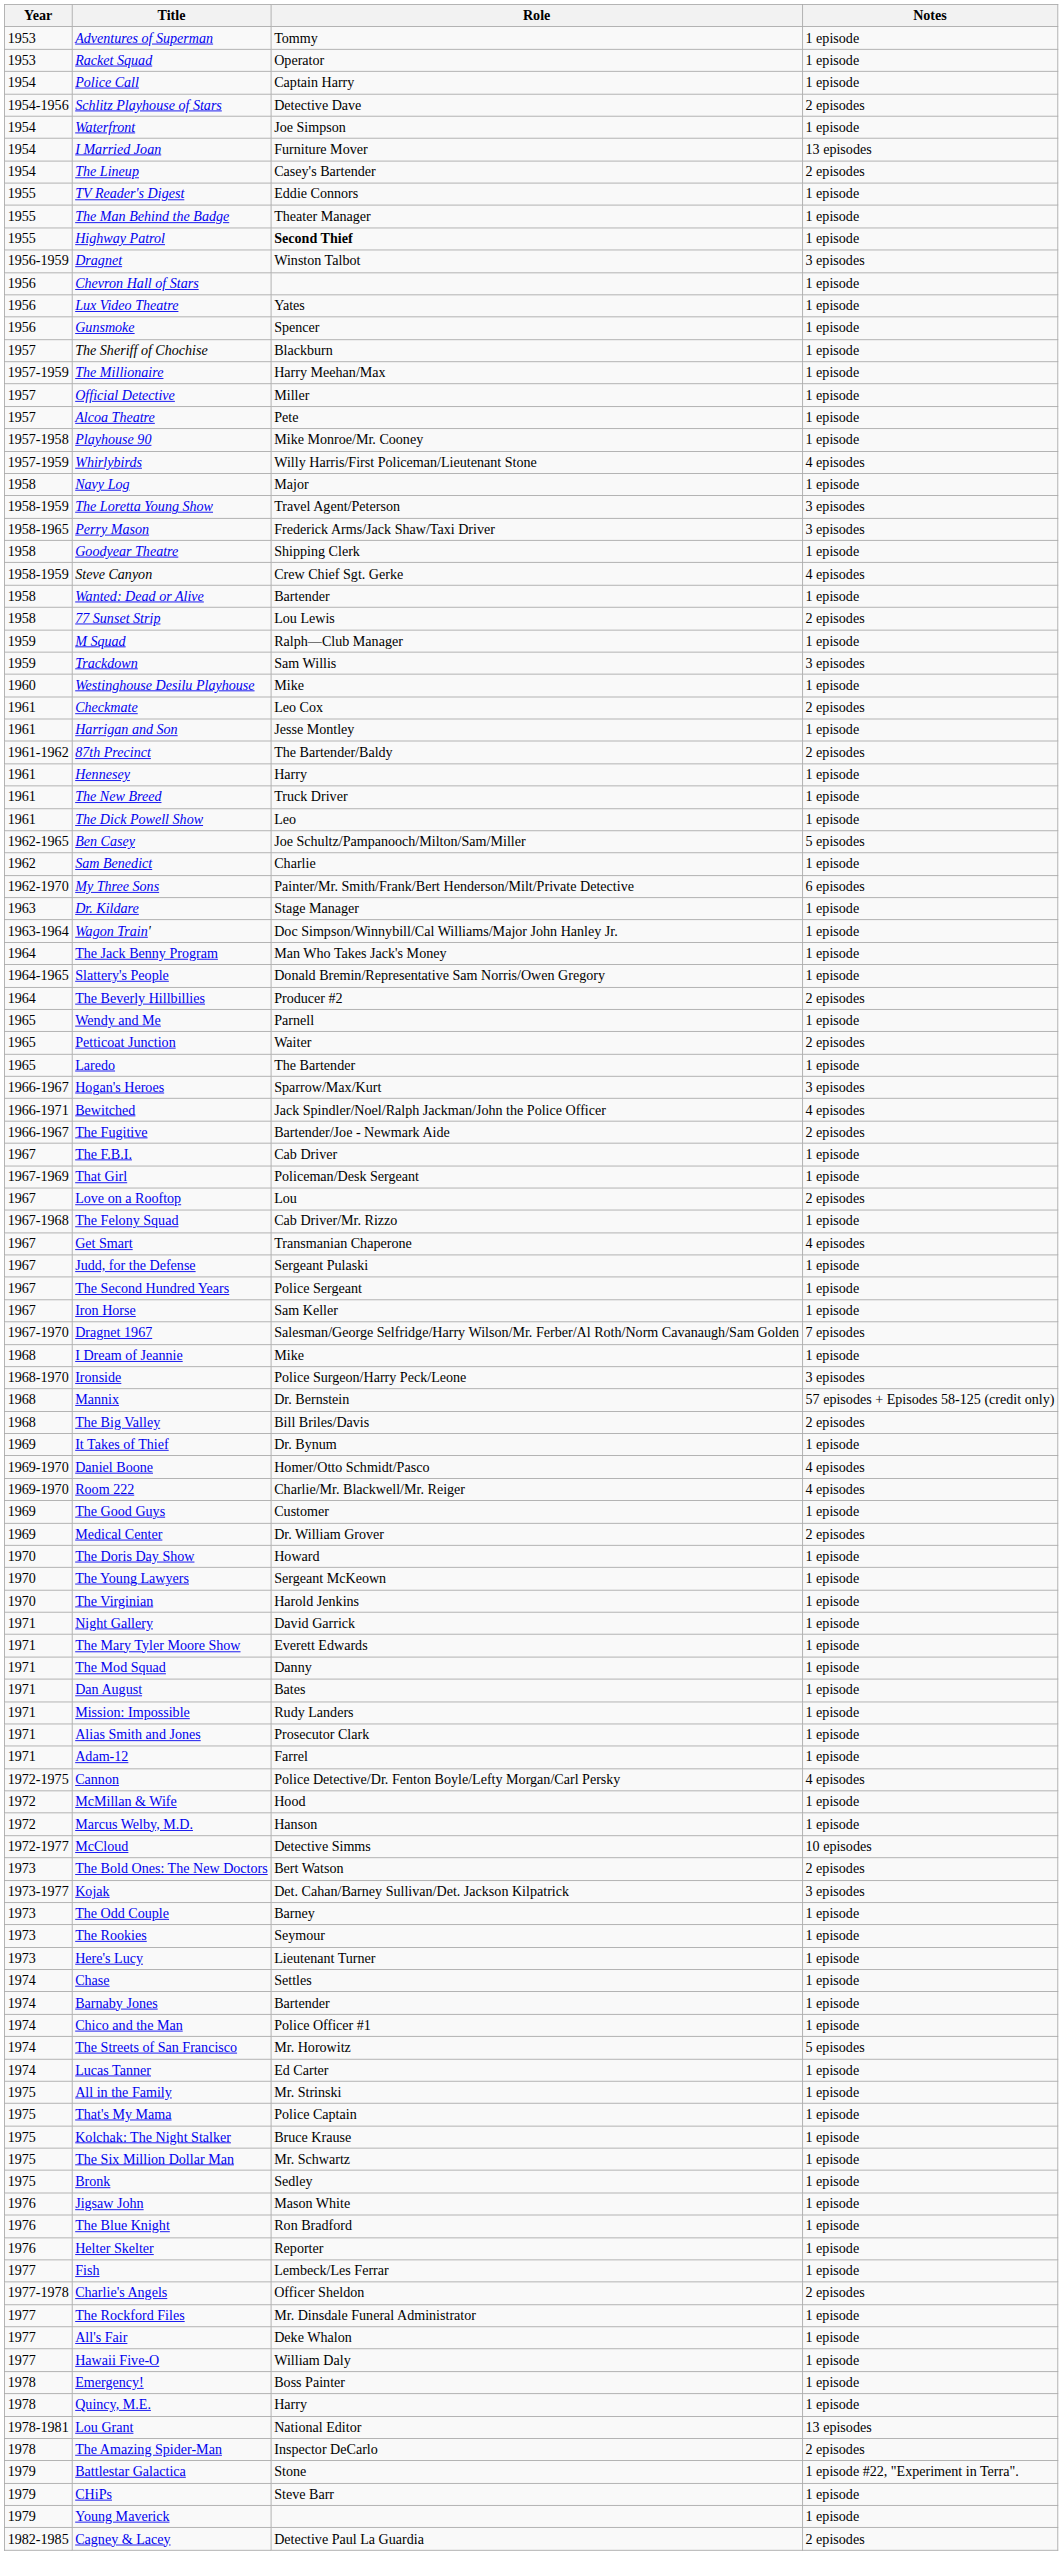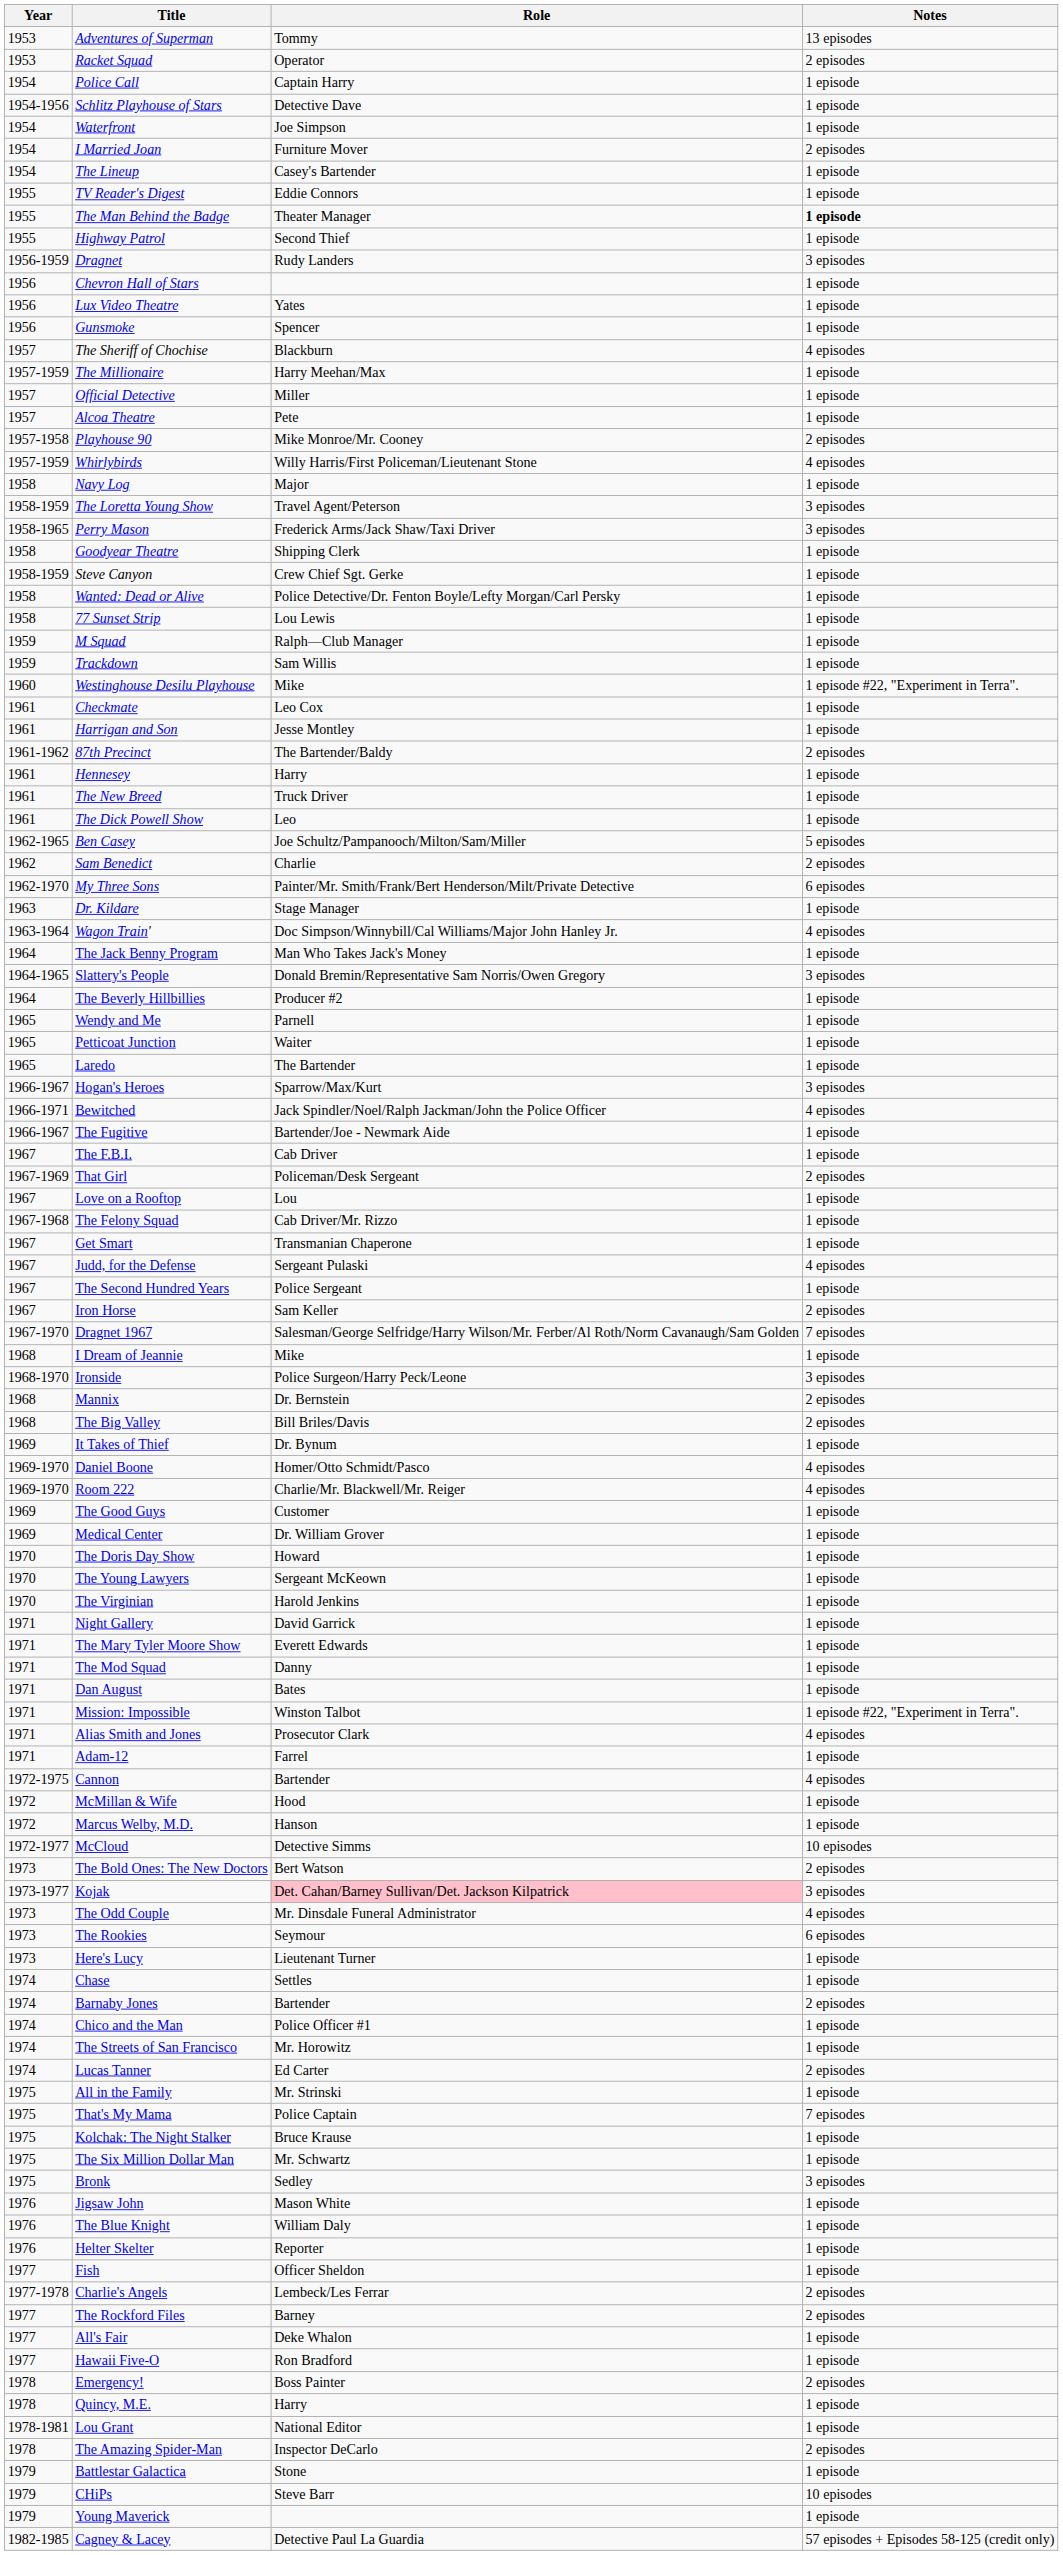Adventures of Superman | Notes: 1 episode -> 13 episodes
Racket Squad | Notes: 1 episode -> 2 episodes
Schlitz Playhouse of Stars | Notes: 2 episodes -> 1 episode
I Married Joan | Notes: 13 episodes -> 2 episodes
The Lineup | Notes: 2 episodes -> 1 episode
The Man Behind the Badge | Notes: normal -> bold
Highway Patrol | Role: bold -> normal
Dragnet | Role: Winston Talbot -> Rudy Landers
The Sheriff of Chochise | Notes: 1 episode -> 4 episodes
Playhouse 90 | Notes: 1 episode -> 2 episodes
Steve Canyon | Notes: 4 episodes -> 1 episode
Wanted: Dead or Alive | Role: Bartender -> Police Detective/Dr. Fenton Boyle/Lefty Morgan/Carl Persky
77 Sunset Strip | Notes: 2 episodes -> 1 episode
Trackdown | Notes: 3 episodes -> 1 episode
Westinghouse Desilu Playhouse | Notes: 1 episode -> 1 episode #22, "Experiment in Terra".
Checkmate | Notes: 2 episodes -> 1 episode
Sam Benedict | Notes: 1 episode -> 2 episodes
Wagon Train' | Notes: 1 episode -> 4 episodes
Slattery's People | Notes: 1 episode -> 3 episodes
The Beverly Hillbillies | Notes: 2 episodes -> 1 episode
Petticoat Junction | Notes: 2 episodes -> 1 episode
The Fugitive | Notes: 2 episodes -> 1 episode
That Girl | Notes: 1 episode -> 2 episodes
Love on a Rooftop | Notes: 2 episodes -> 1 episode
Get Smart | Notes: 4 episodes -> 1 episode
Judd, for the Defense | Notes: 1 episode -> 4 episodes
Iron Horse | Notes: 1 episode -> 2 episodes
Mannix | Notes: 57 episodes + Episodes 58-125 (credit only) -> 2 episodes
Medical Center | Notes: 2 episodes -> 1 episode
Mission: Impossible | Role: Rudy Landers -> Winston Talbot
Mission: Impossible | Notes: 1 episode -> 1 episode #22, "Experiment in Terra".
Alias Smith and Jones | Notes: 1 episode -> 4 episodes
Cannon | Role: Police Detective/Dr. Fenton Boyle/Lefty Morgan/Carl Persky -> Bartender
Kojak | Role: no background -> pink background
The Odd Couple | Role: Barney -> Mr. Dinsdale Funeral Administrator
The Odd Couple | Notes: 1 episode -> 4 episodes
The Rookies | Notes: 1 episode -> 6 episodes
Barnaby Jones | Notes: 1 episode -> 2 episodes
The Streets of San Francisco | Notes: 5 episodes -> 1 episode
Lucas Tanner | Notes: 1 episode -> 2 episodes
That's My Mama | Notes: 1 episode -> 7 episodes
Bronk | Notes: 1 episode -> 3 episodes
The Blue Knight | Role: Ron Bradford -> William Daly
Fish | Role: Lembeck/Les Ferrar -> Officer Sheldon
Charlie's Angels | Role: Officer Sheldon -> Lembeck/Les Ferrar
The Rockford Files | Role: Mr. Dinsdale Funeral Administrator -> Barney
The Rockford Files | Notes: 1 episode -> 2 episodes
Hawaii Five-O | Role: William Daly -> Ron Bradford
Emergency! | Notes: 1 episode -> 2 episodes
Lou Grant | Notes: 13 episodes -> 1 episode
Battlestar Galactica | Notes: 1 episode #22, "Experiment in Terra". -> 1 episode
CHiPs | Notes: 1 episode -> 10 episodes
Cagney & Lacey | Notes: 2 episodes -> 57 episodes + Episodes 58-125 (credit only)
